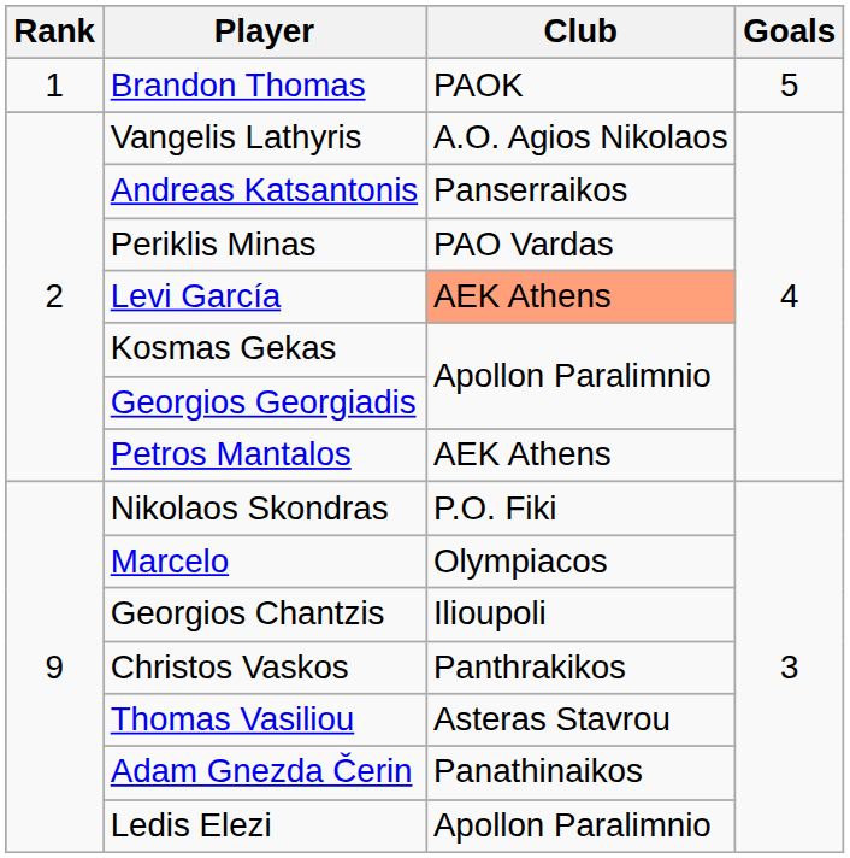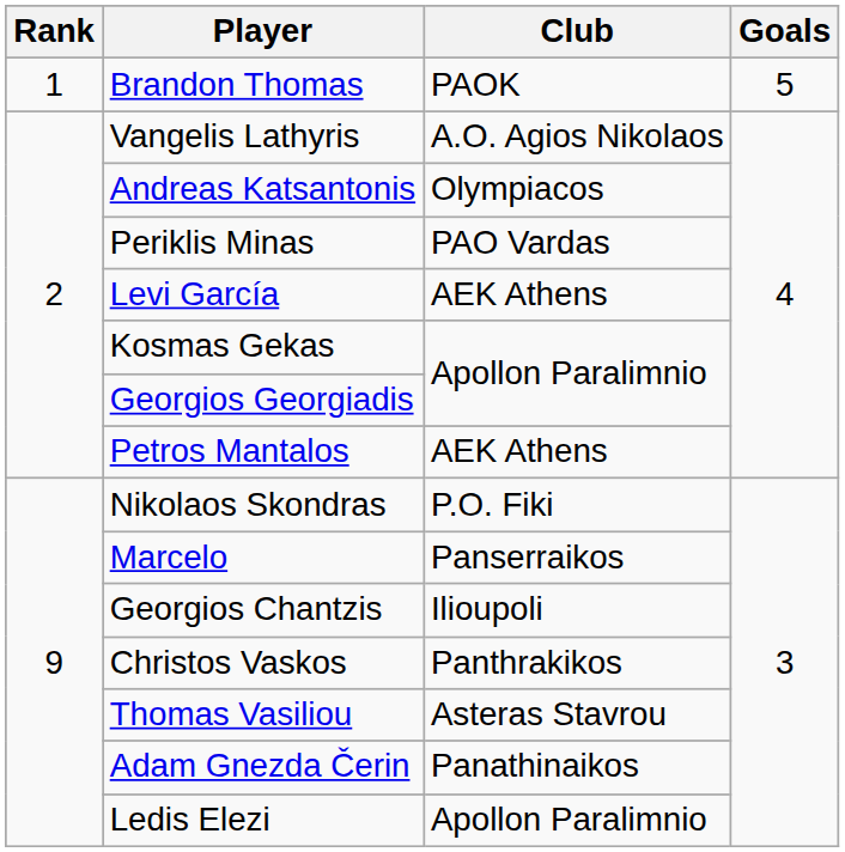Andreas Katsantonis | Club: Panserraikos -> Olympiacos
Levi García | Club: lightsalmon background -> no background
Marcelo | Club: Olympiacos -> Panserraikos
